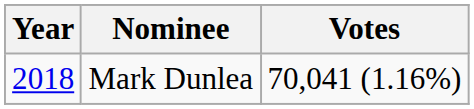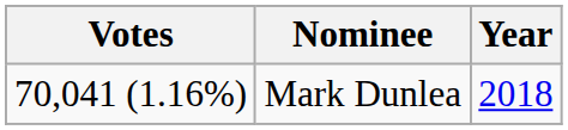columns swapped: Year <-> Votes
